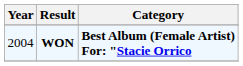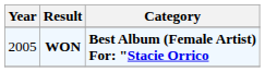WON | Year: 2004 -> 2005
